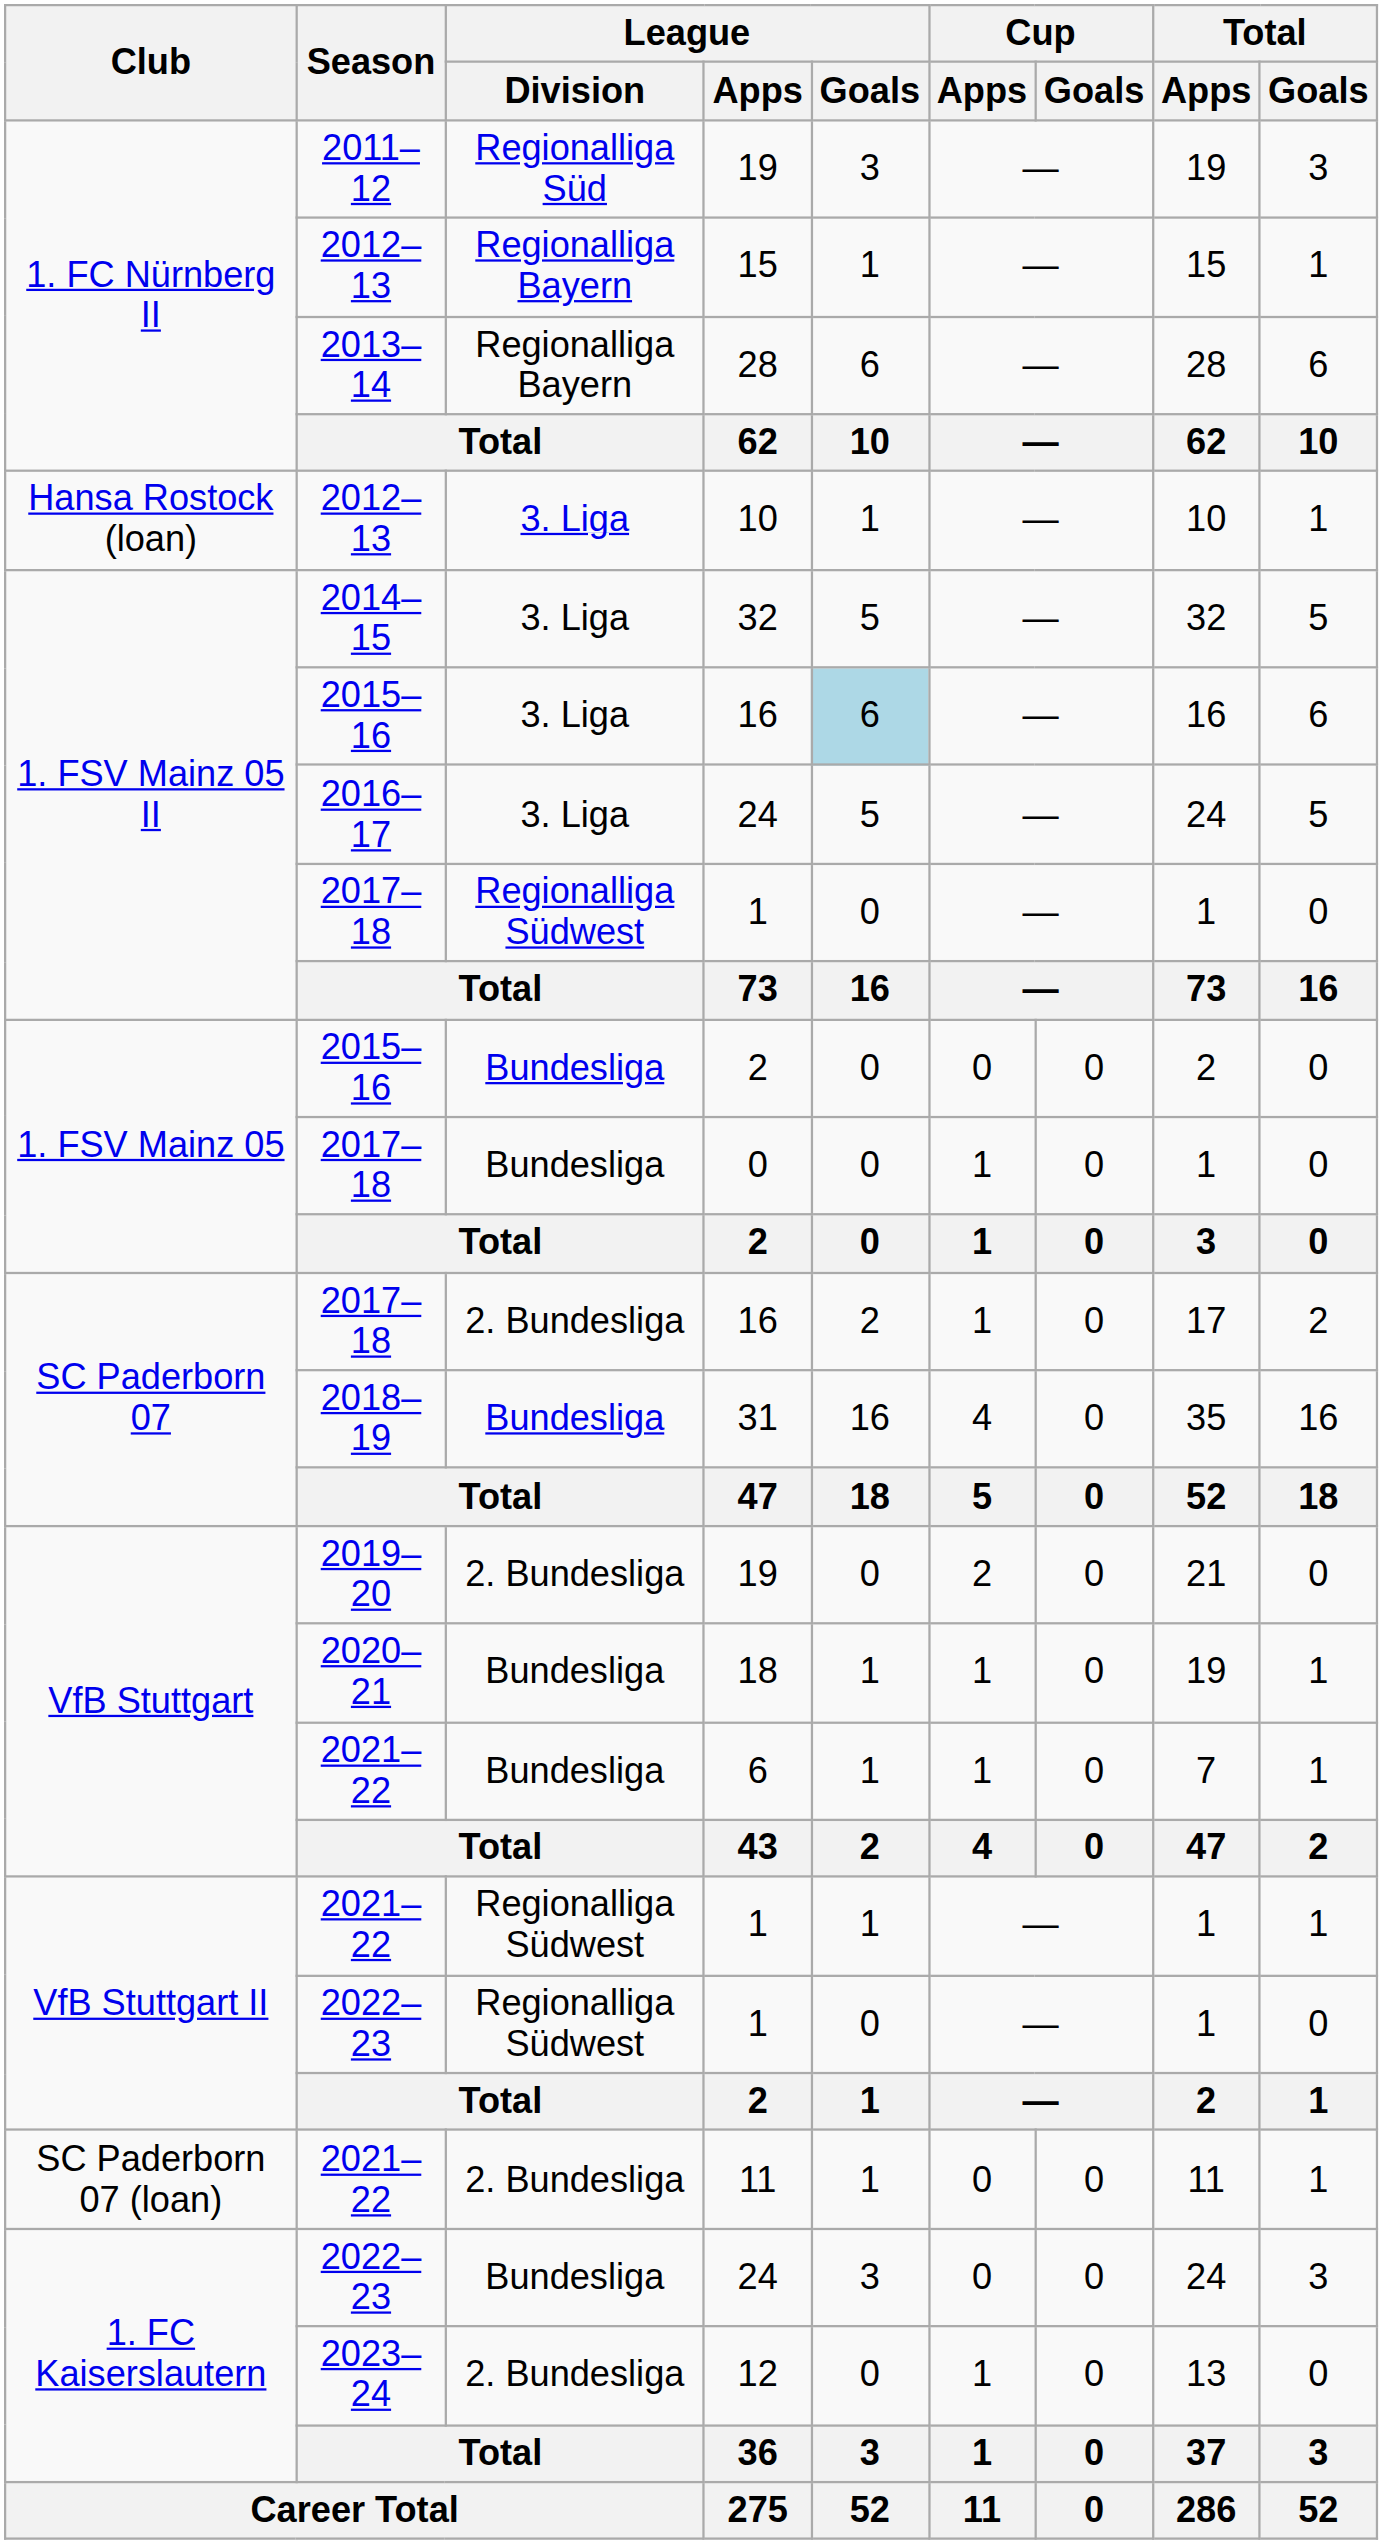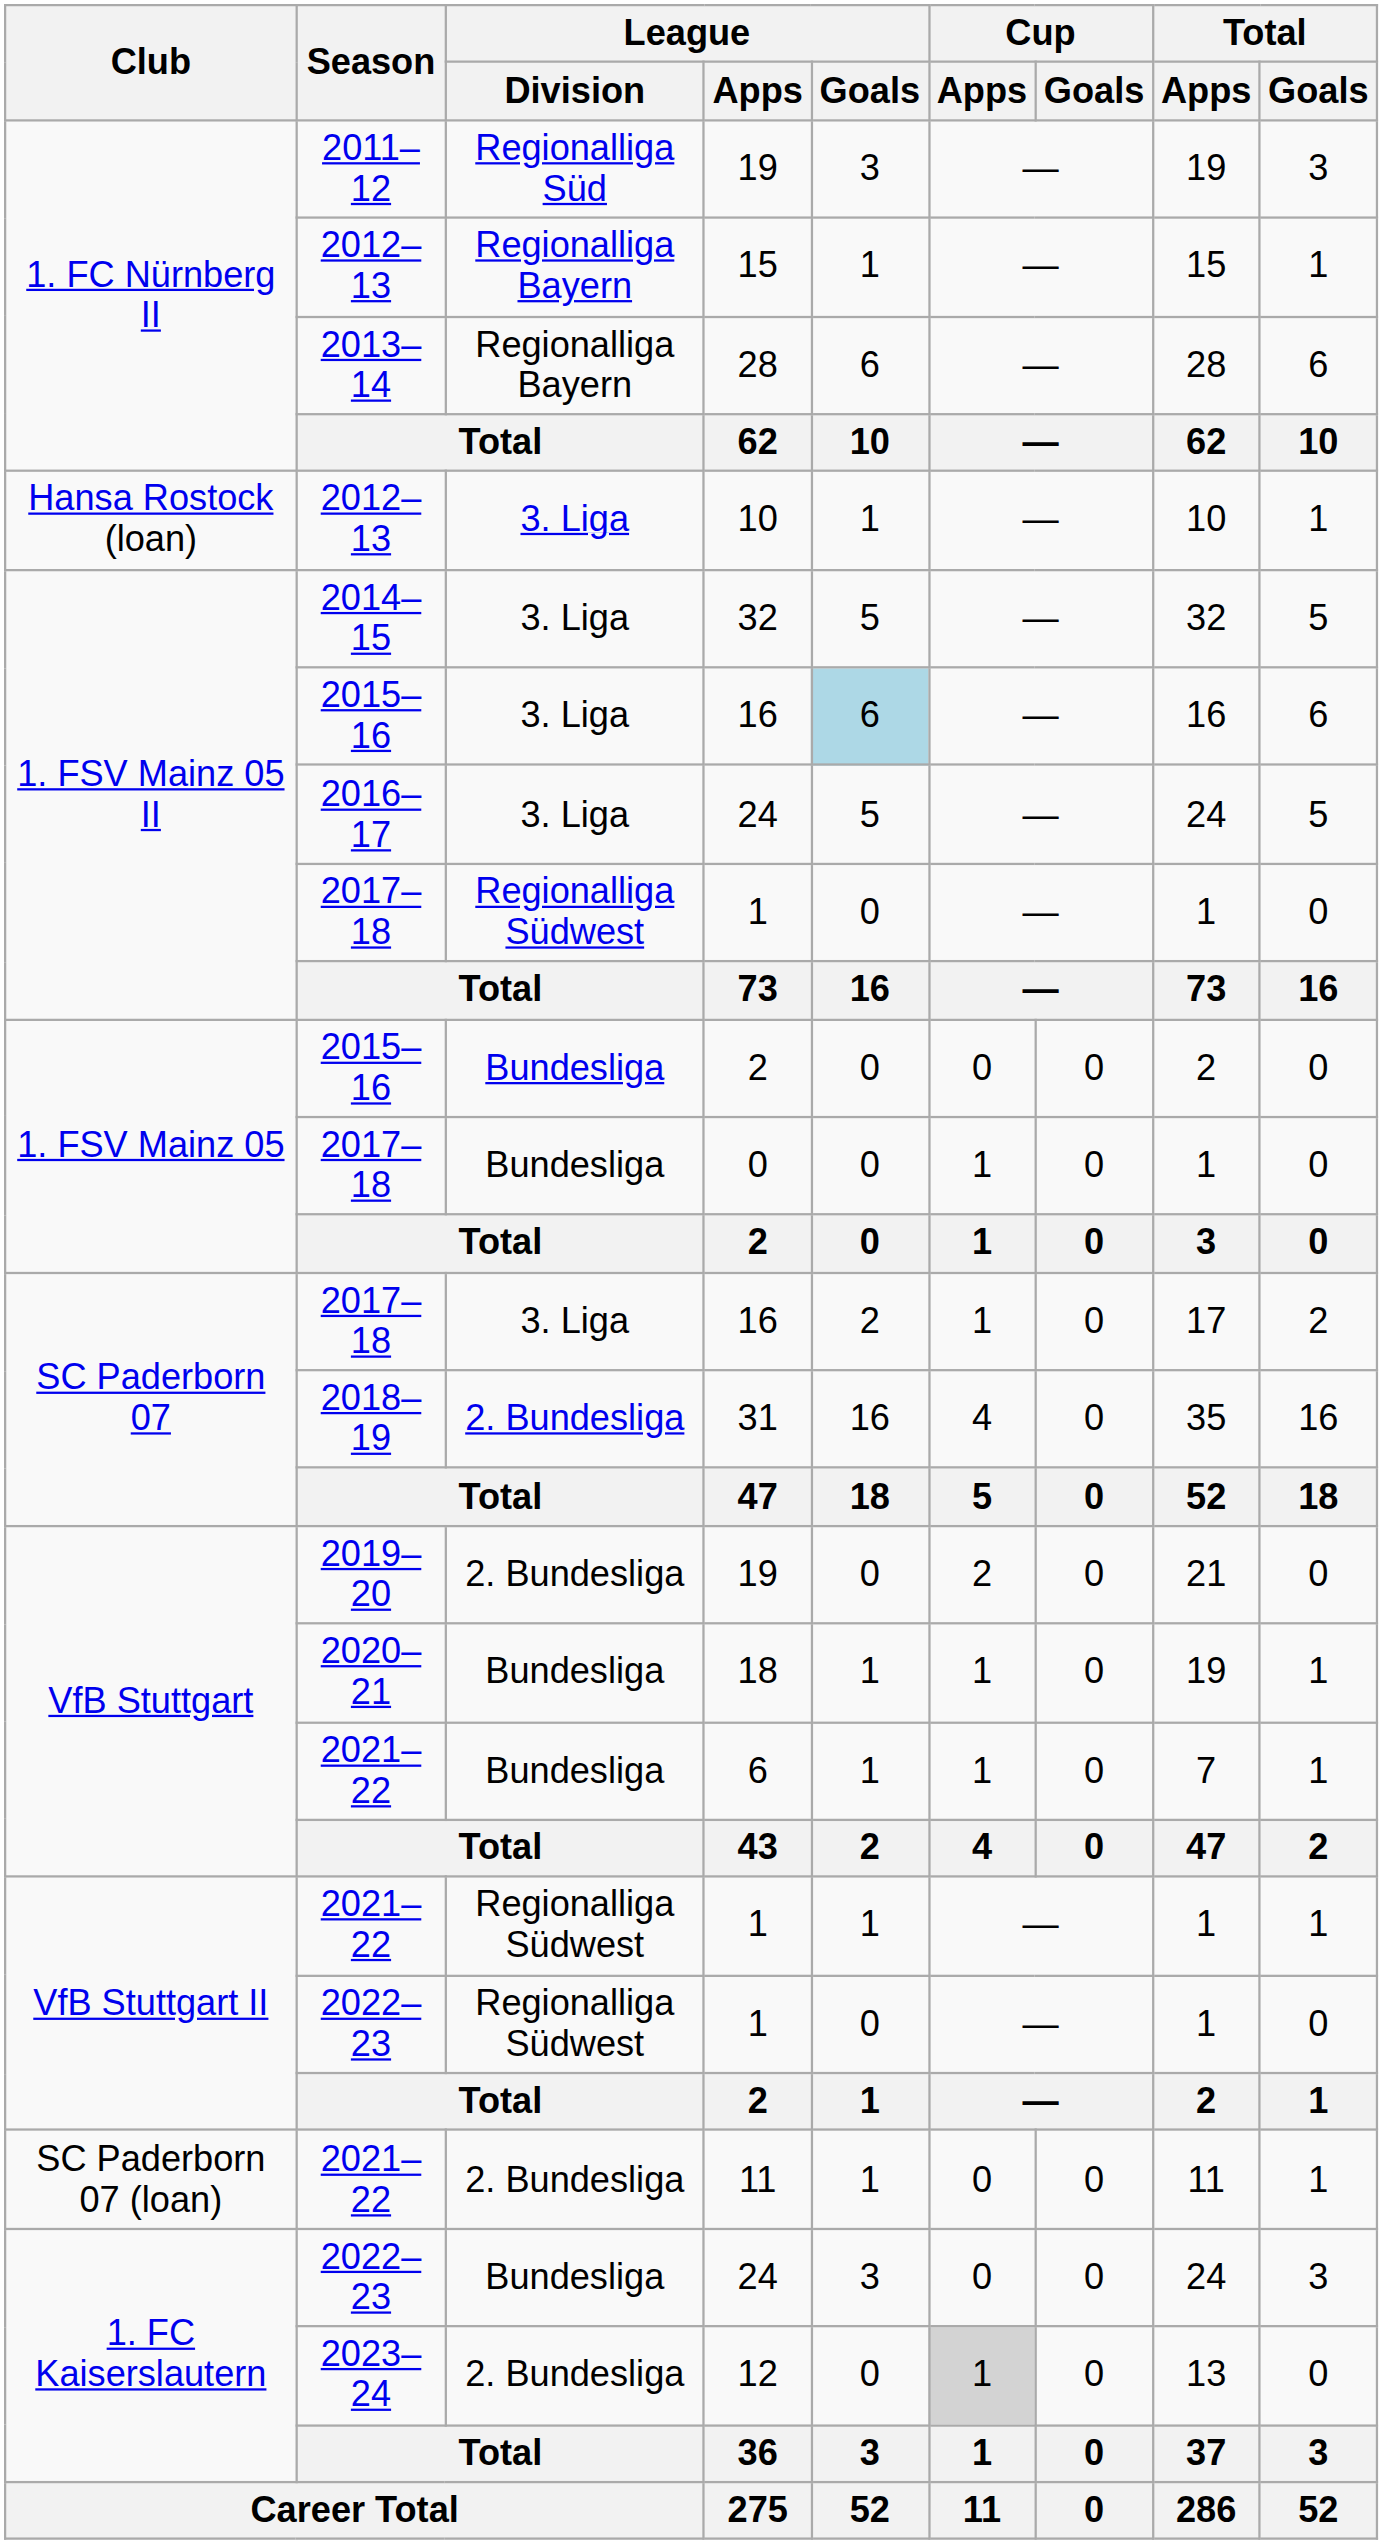2017–18 / 16 | League / Division: 2. Bundesliga -> 3. Liga
31 | League / Division: Bundesliga -> 2. Bundesliga
12 | Cup / Apps: no background -> lightgrey background
